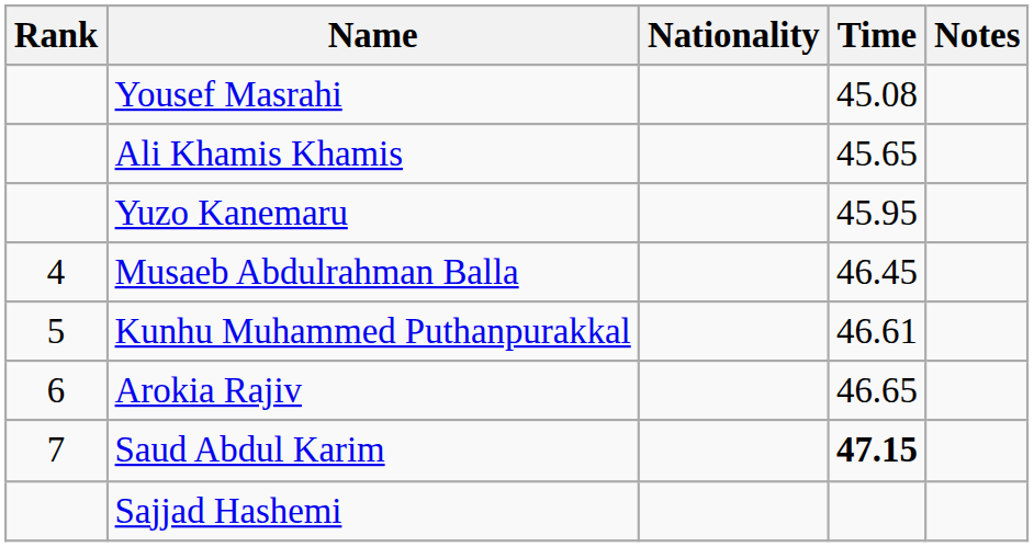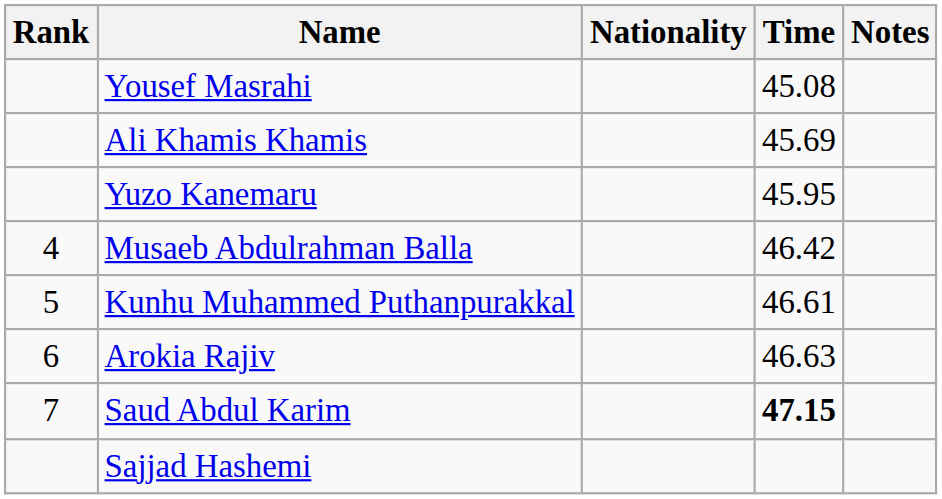Ali Khamis Khamis | Time: 45.65 -> 45.69
Musaeb Abdulrahman Balla | Time: 46.45 -> 46.42
Arokia Rajiv | Time: 46.65 -> 46.63
